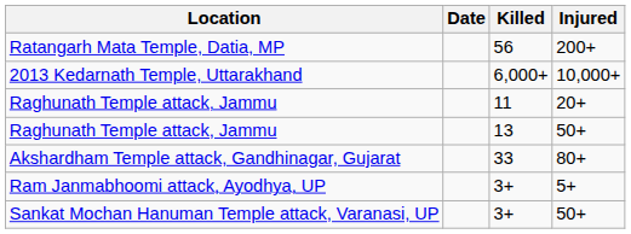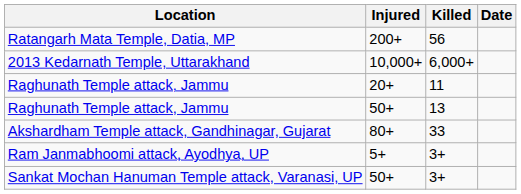columns swapped: Date <-> Injured
